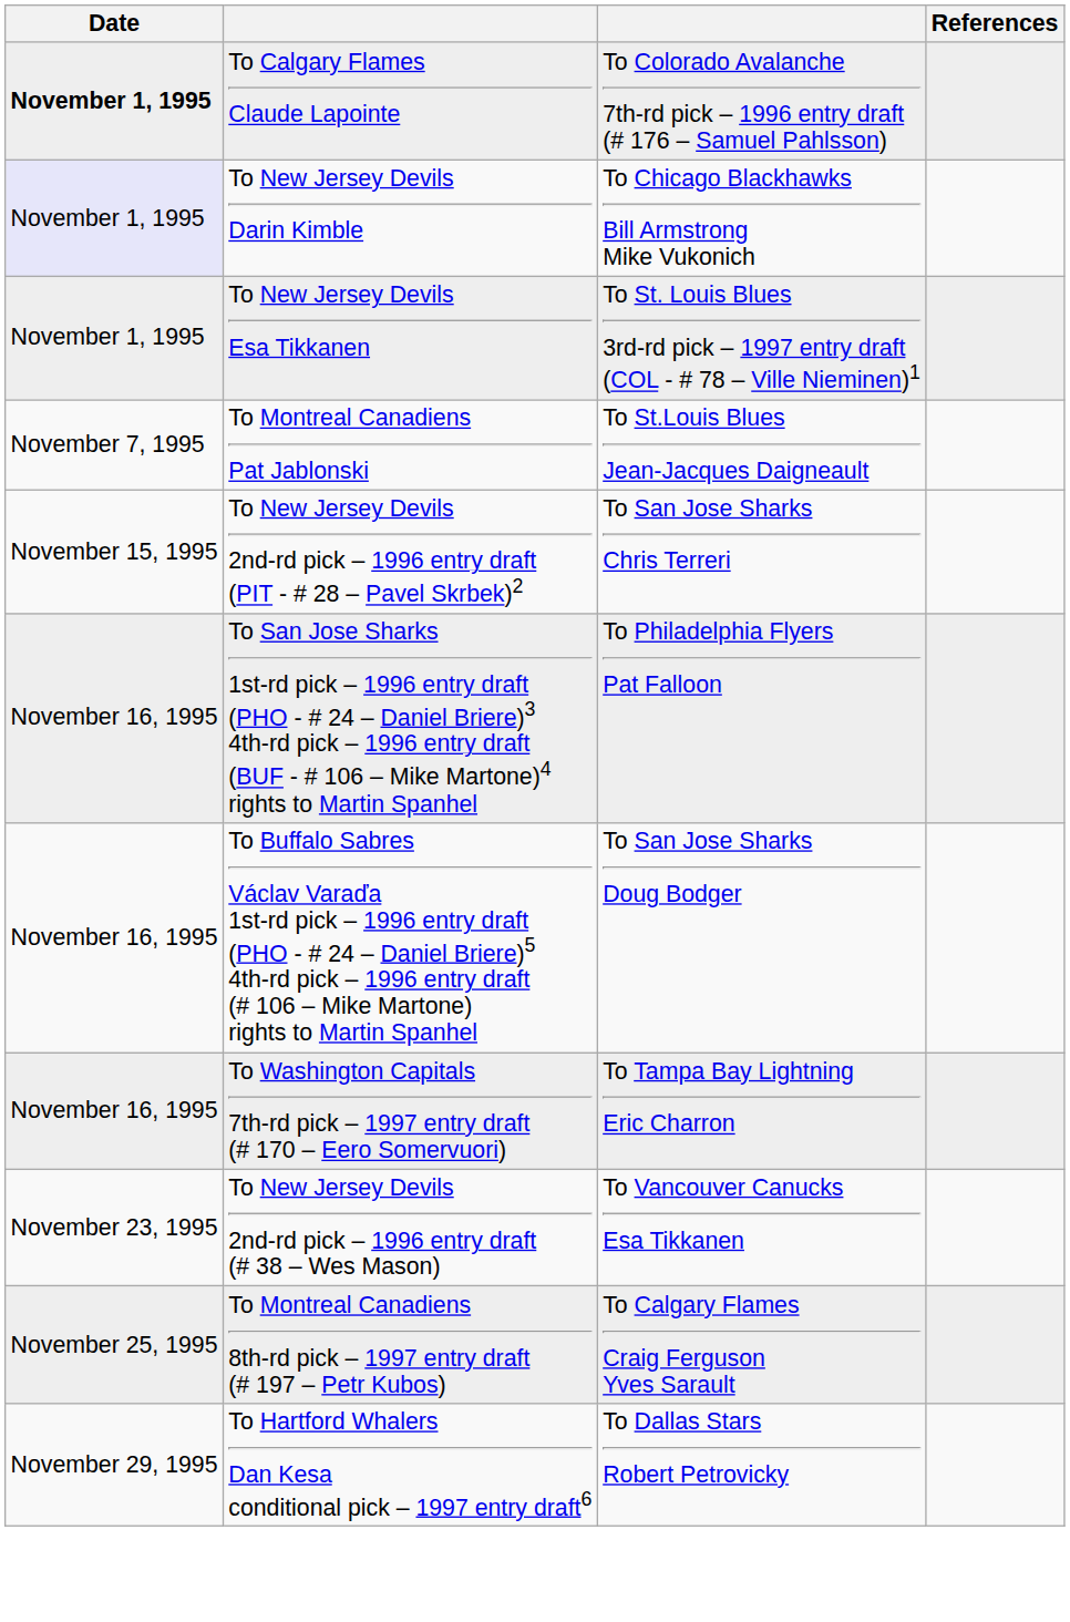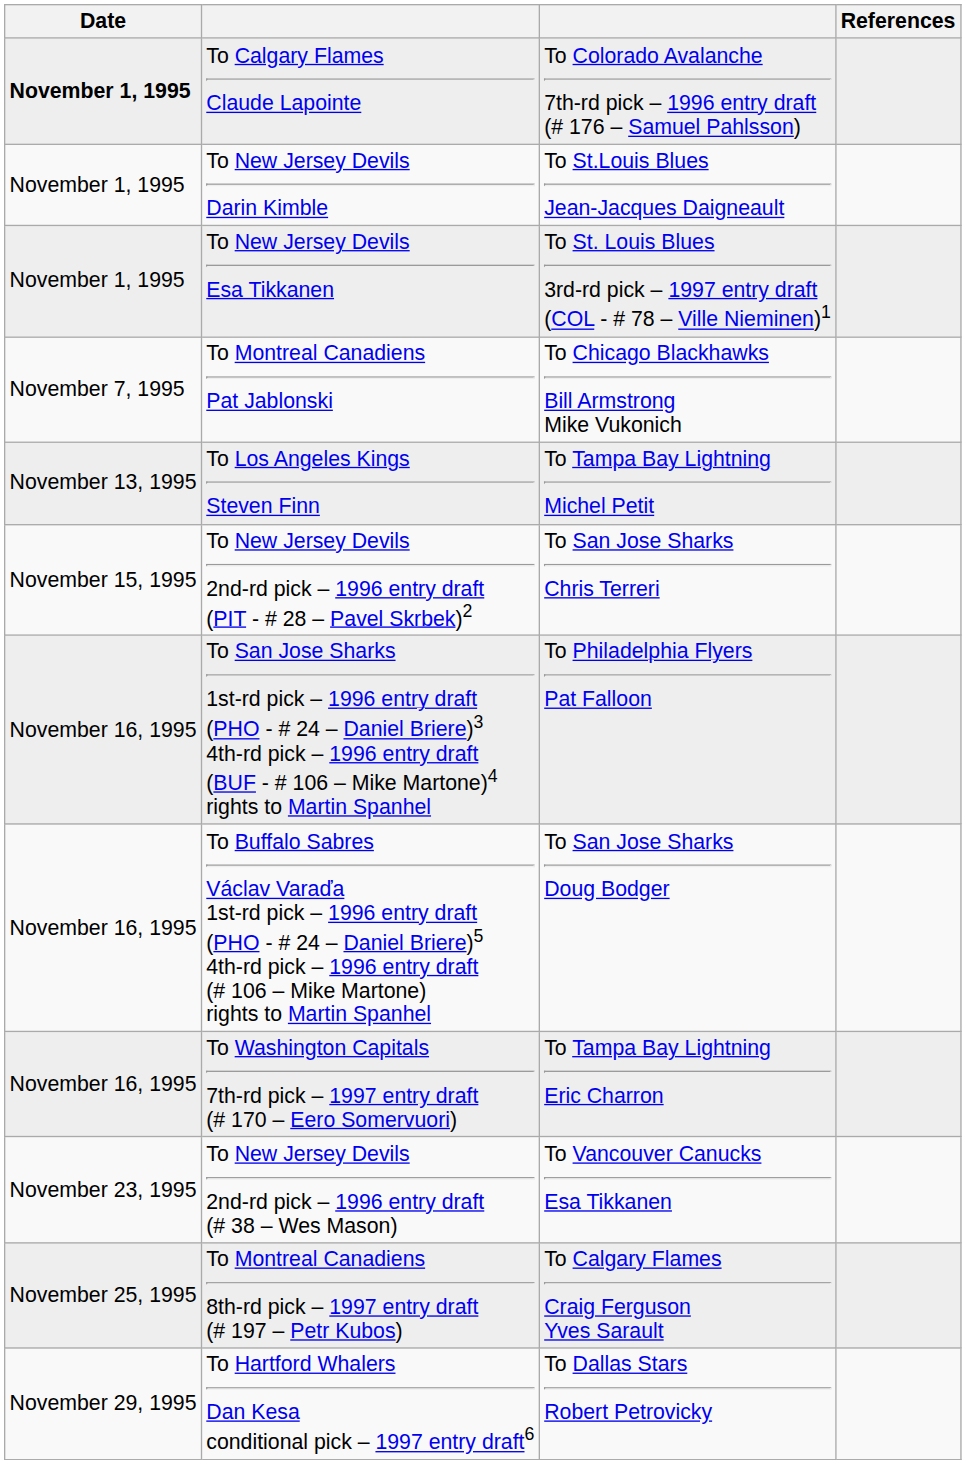To New Jersey Devils Darin Kimble | Date: lavender background -> no background
To New Jersey Devils Darin Kimble | column 3: To Chicago Blackhawks Bill Armstrong Mike Vukonich -> To St.Louis Blues Jean-Jacques Daigneault
To Montreal Canadiens Pat Jablonski | column 3: To St.Louis Blues Jean-Jacques Daigneault -> To Chicago Blackhawks Bill Armstrong Mike Vukonich
+ row: November 13, 1995 | To Los Angeles Kings Steven Finn | To Tampa Bay Lightning Michel Petit
